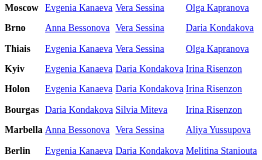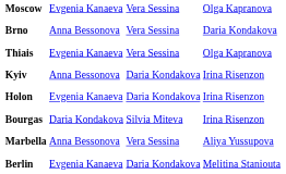Kyiv | column 2: Evgenia Kanaeva -> Anna Bessonova
